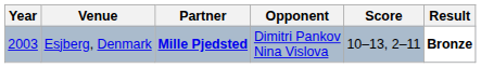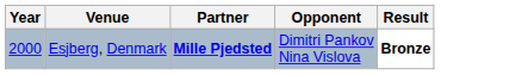- column: Score | 10–13, 2–11
Esjberg, Denmark | Year: 2003 -> 2000
